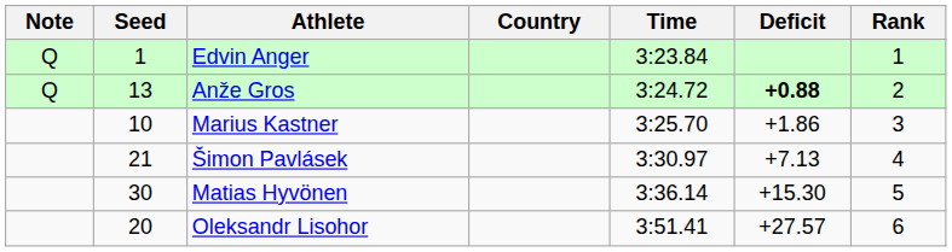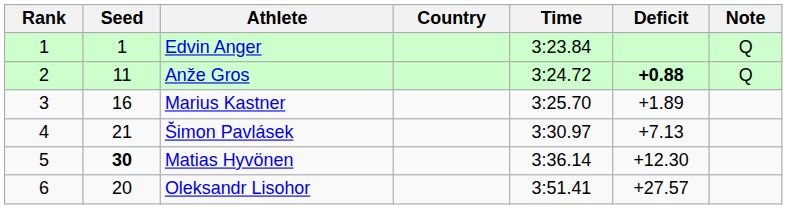columns swapped: Rank <-> Note
Anže Gros | Seed: 13 -> 11
Marius Kastner | Seed: 10 -> 16
Marius Kastner | Deficit: +1.86 -> +1.89
Matias Hyvönen | Seed: normal -> bold
Matias Hyvönen | Deficit: +15.30 -> +12.30
